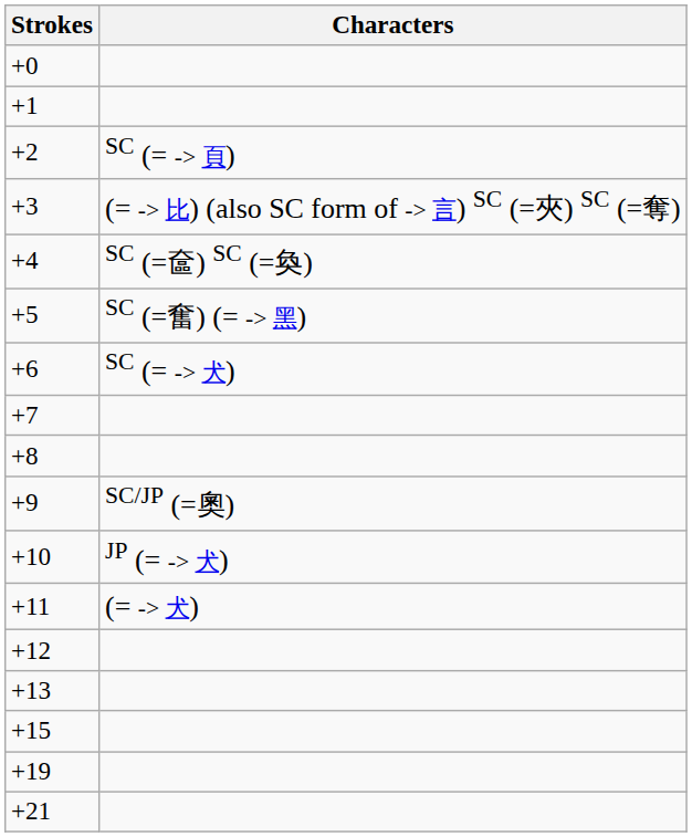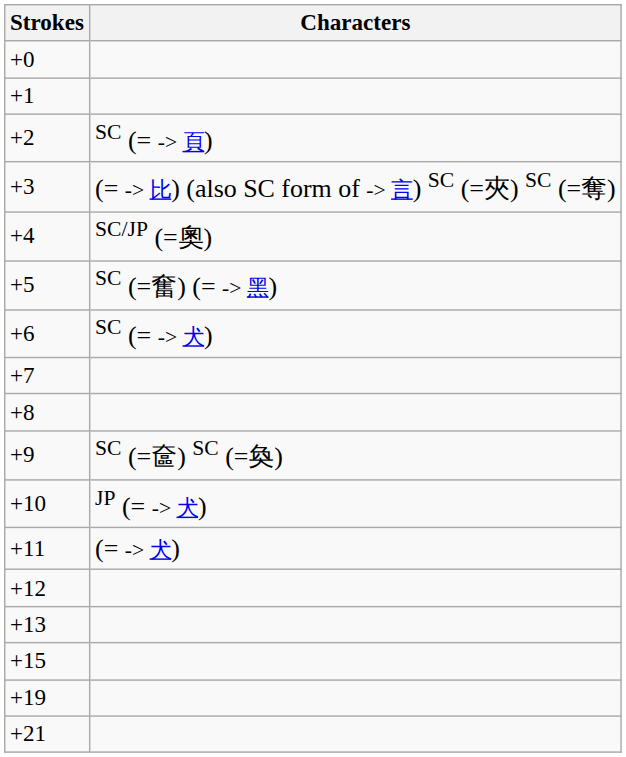+4 | Characters: SC (=奩) SC (=奐) -> SC/JP (=奧)
+9 | Characters: SC/JP (=奧) -> SC (=奩) SC (=奐)
